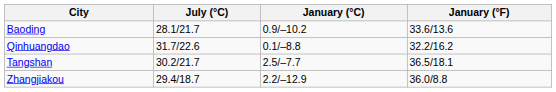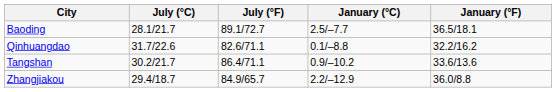+ column: July (°F) | 89.1/72.7 | 82.6/71.1 | 86.4/71.1 | 84.9/65.7
Baoding | January (°C): 0.9/–10.2 -> 2.5/–7.7
Baoding | January (°F): 33.6/13.6 -> 36.5/18.1
Tangshan | January (°C): 2.5/–7.7 -> 0.9/–10.2
Tangshan | January (°F): 36.5/18.1 -> 33.6/13.6
